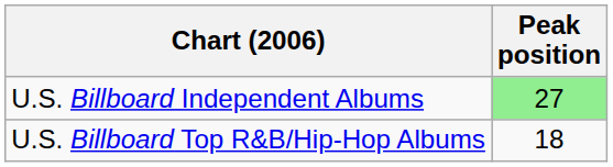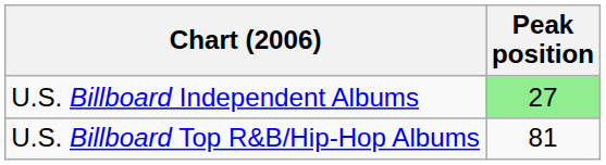U.S. Billboard Top R&B/Hip-Hop Albums | Peak position: 18 -> 81
